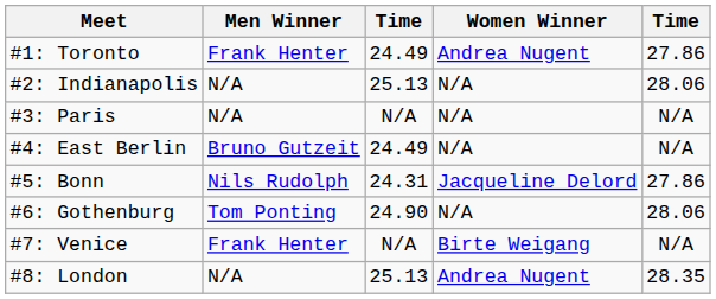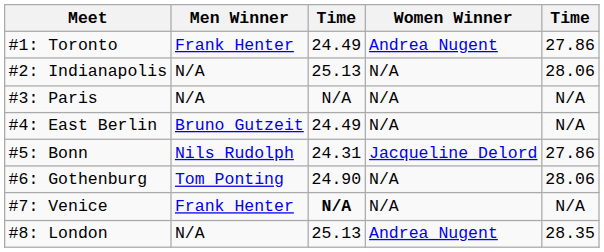#7: Venice | column 3: normal -> bold
#7: Venice | Women Winner: Birte Weigang -> N/A
